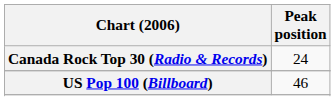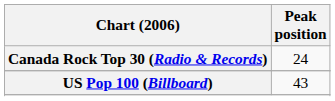US Pop 100 (Billboard) | Peak position: 46 -> 43
